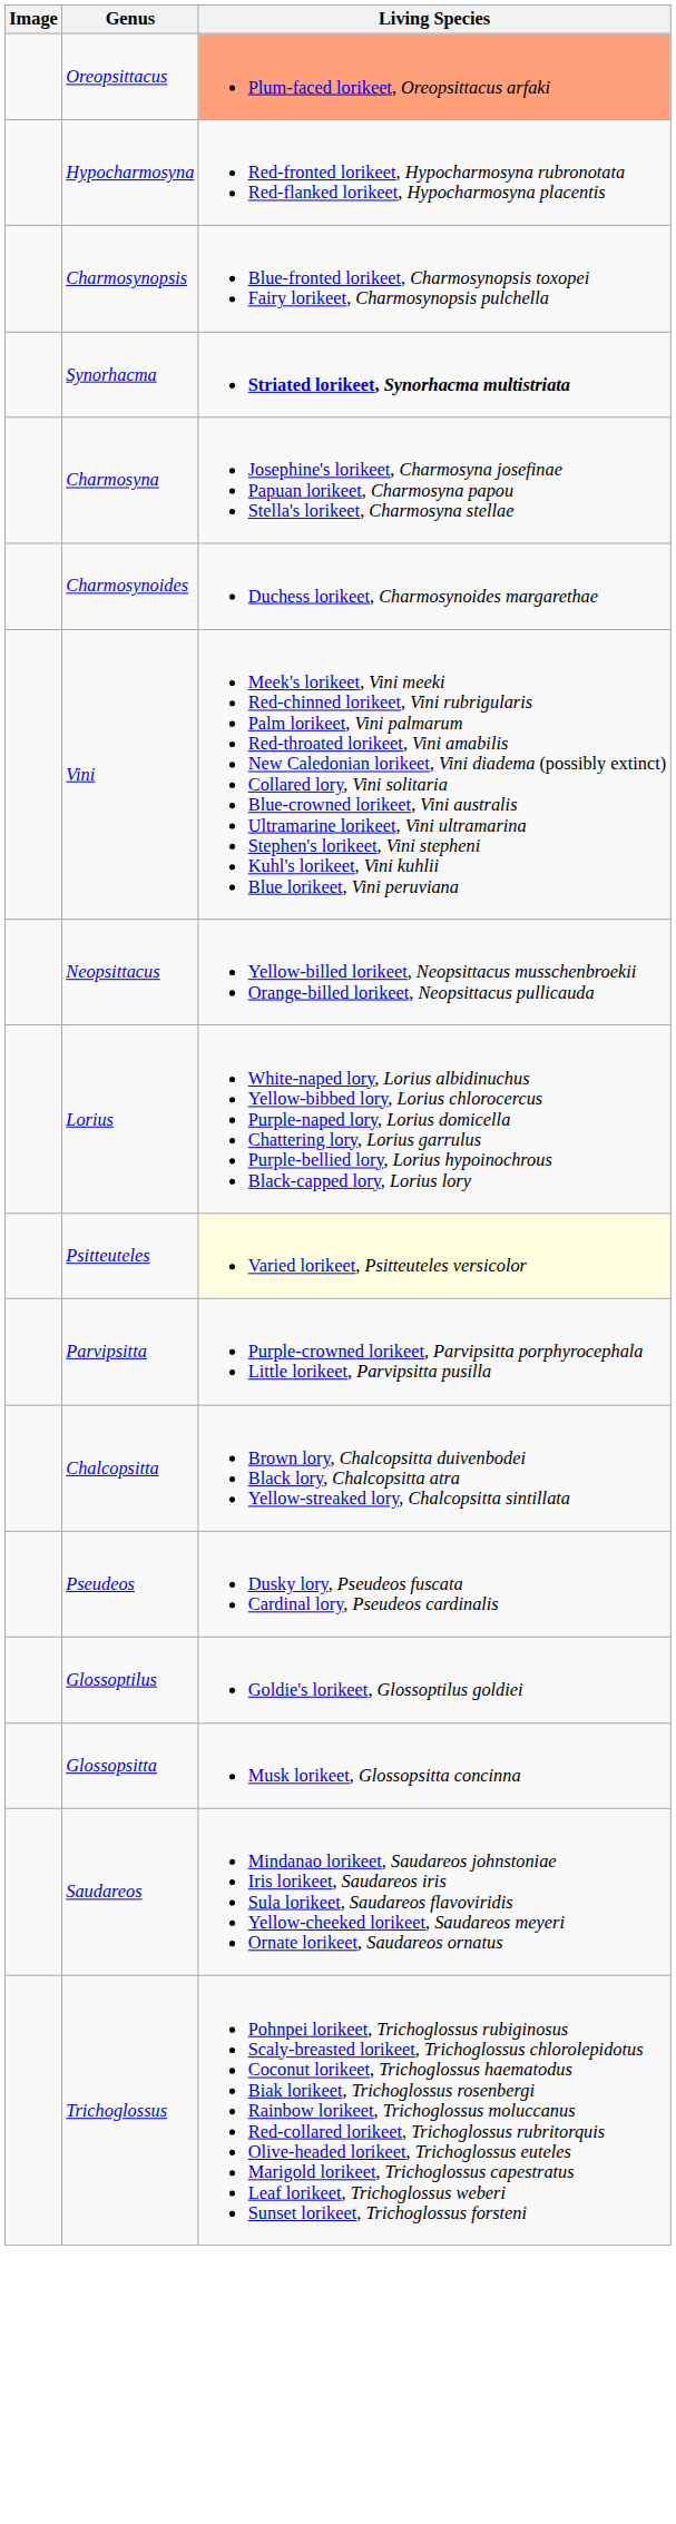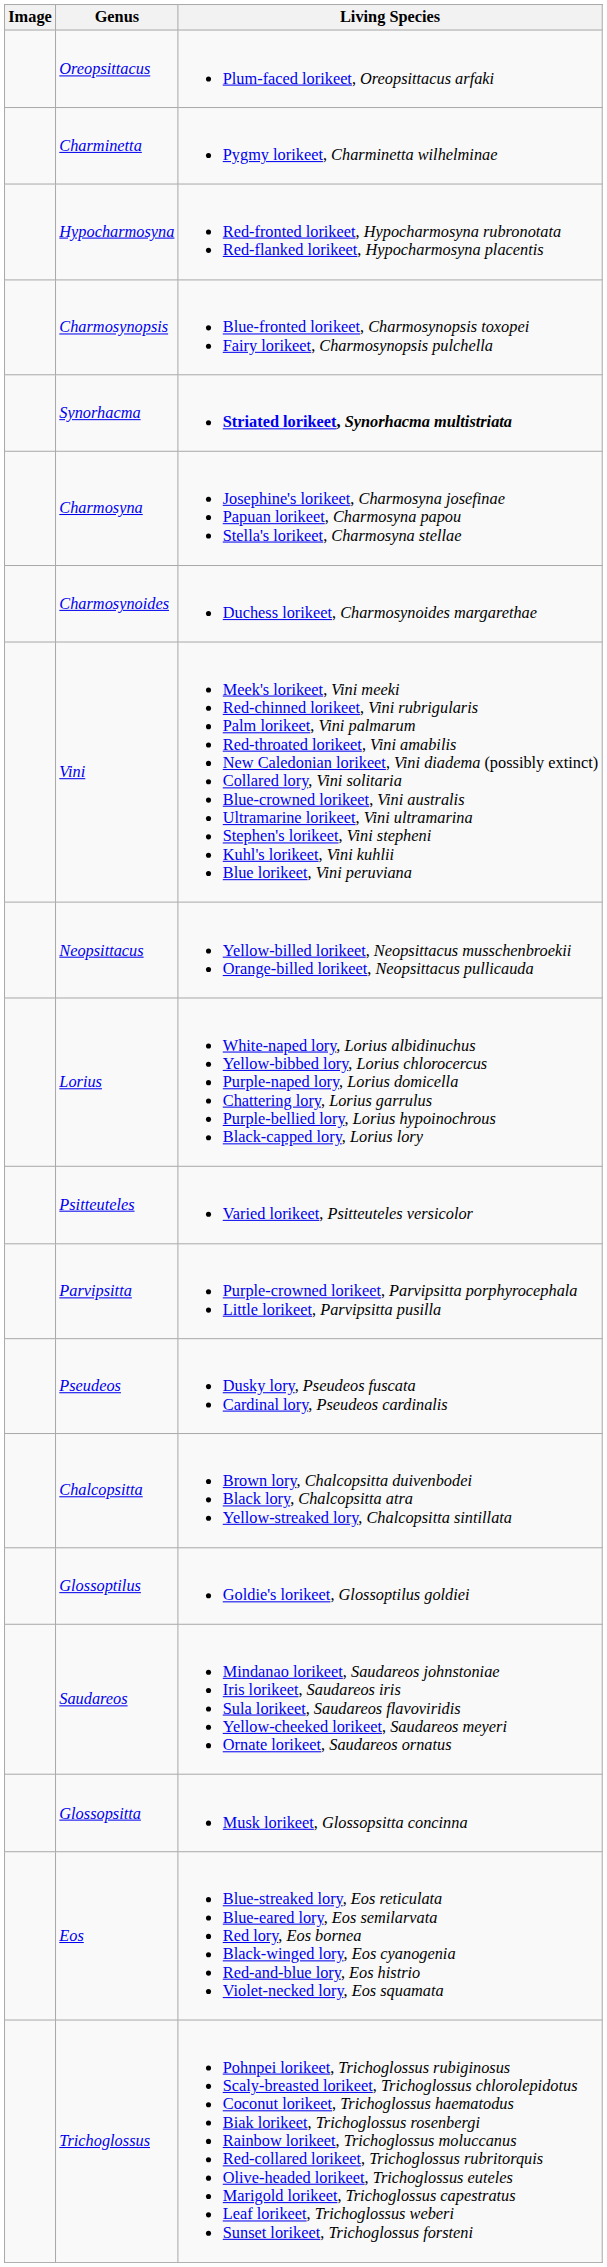Oreopsittacus | Living Species: lightsalmon background -> no background
+ row: Charminetta | Pygmy lorikeet, Charminetta wilhelminae
Psitteuteles | Living Species: lightyellow background -> no background
rows swapped: Pseudeos <-> Chalcopsitta
rows swapped: Glossopsitta <-> Saudareos
+ row: Eos | Blue-streaked lory, Eos reticulata Blue-eared lory, Eos semilarvata Red lory, Eos bornea Black-winged lory, Eos cyanogenia Red-and-blue lory, Eos histrio Violet-necked lory, Eos squamata
